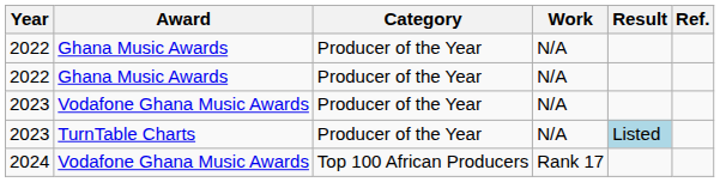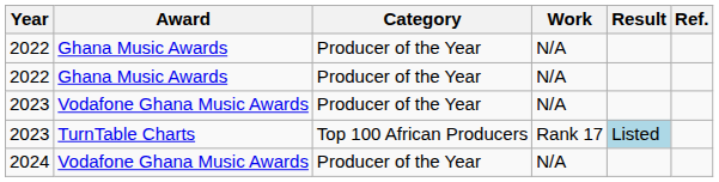2023 / TurnTable Charts | Category: Producer of the Year -> Top 100 African Producers
2023 / TurnTable Charts | Work: N/A -> Rank 17
2024 | Category: Top 100 African Producers -> Producer of the Year
2024 | Work: Rank 17 -> N/A
